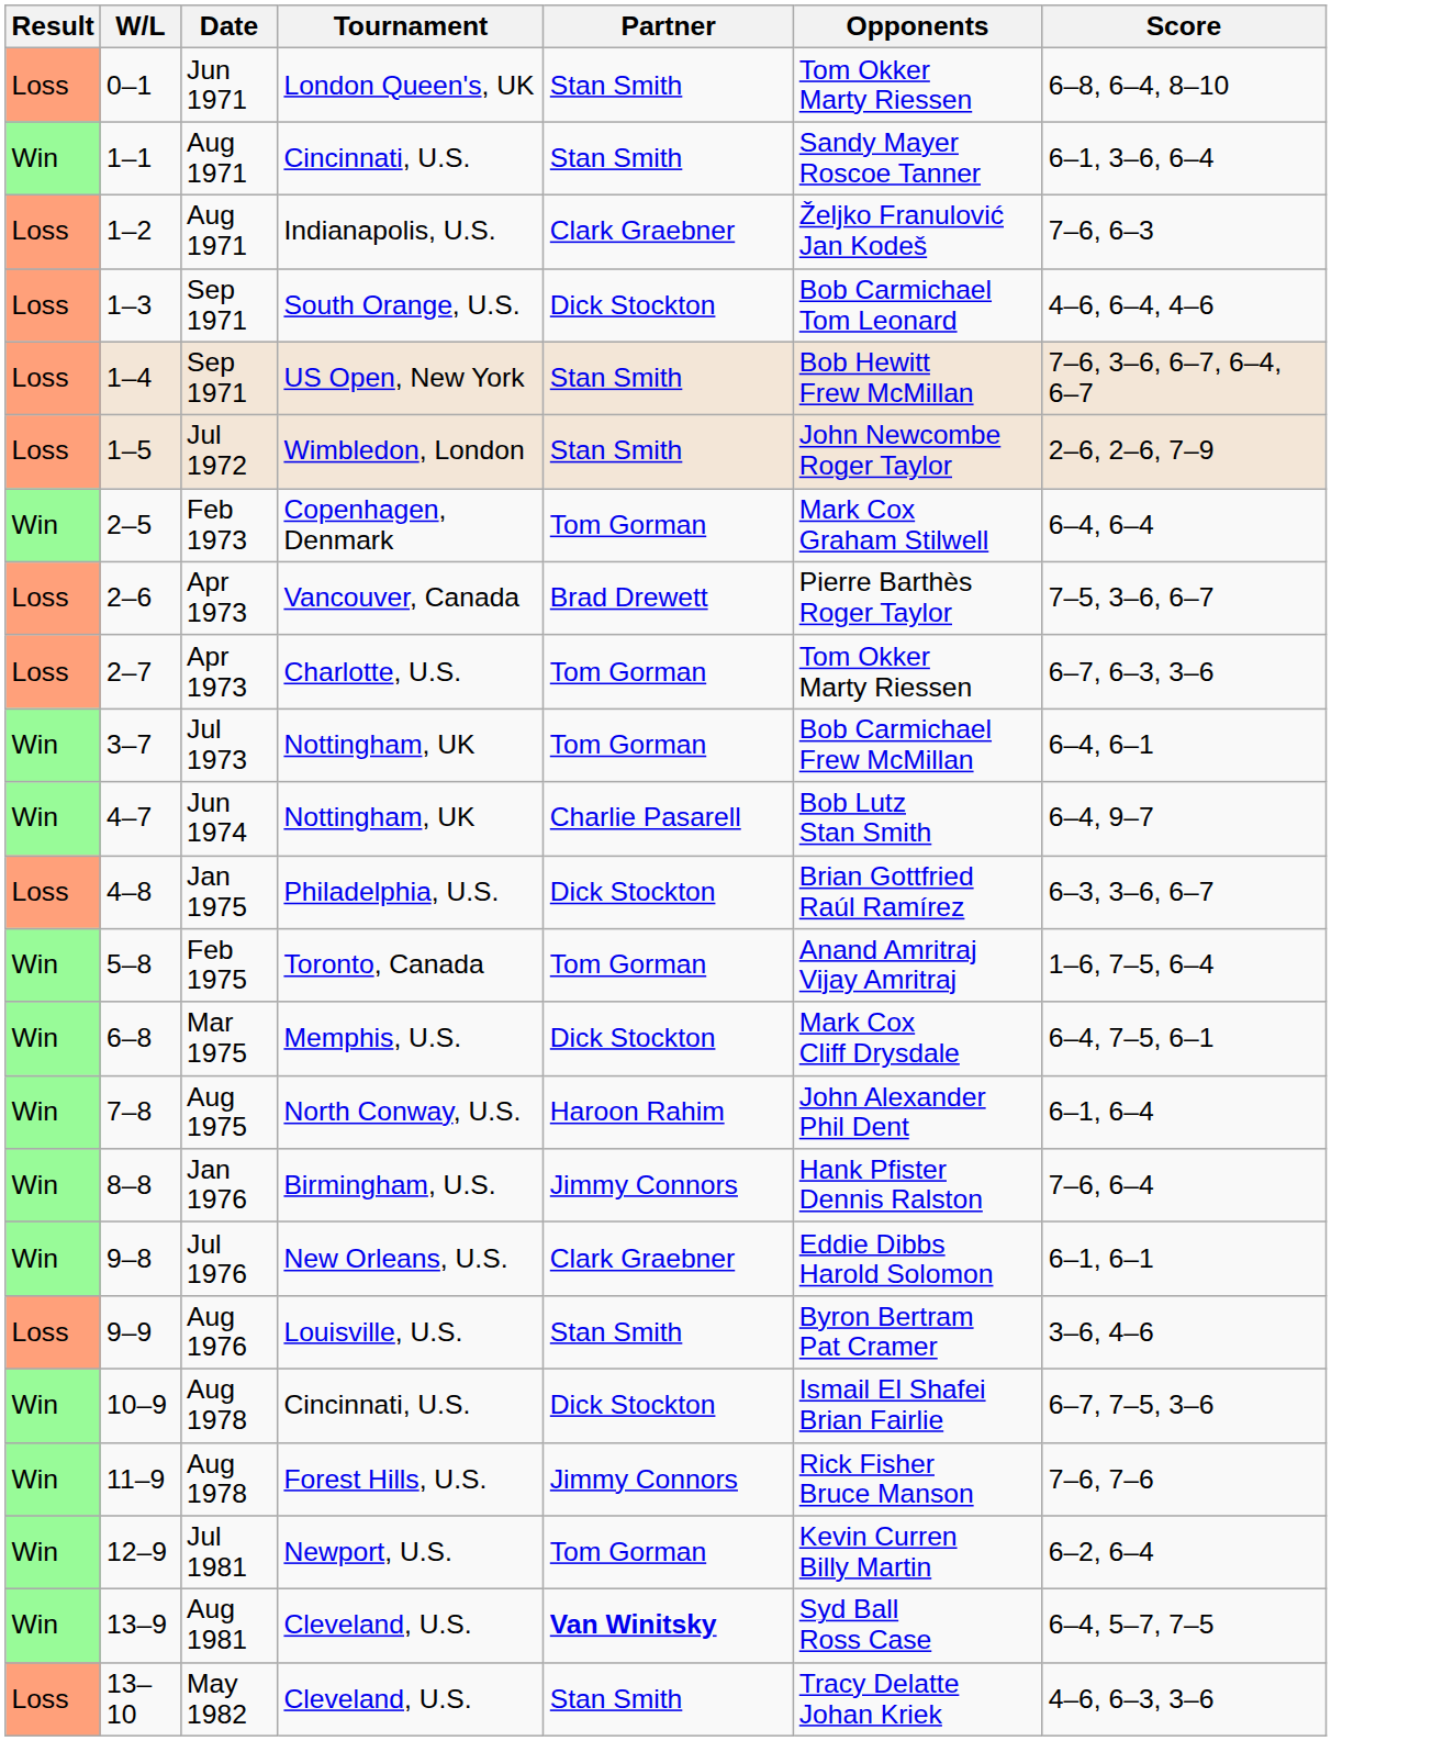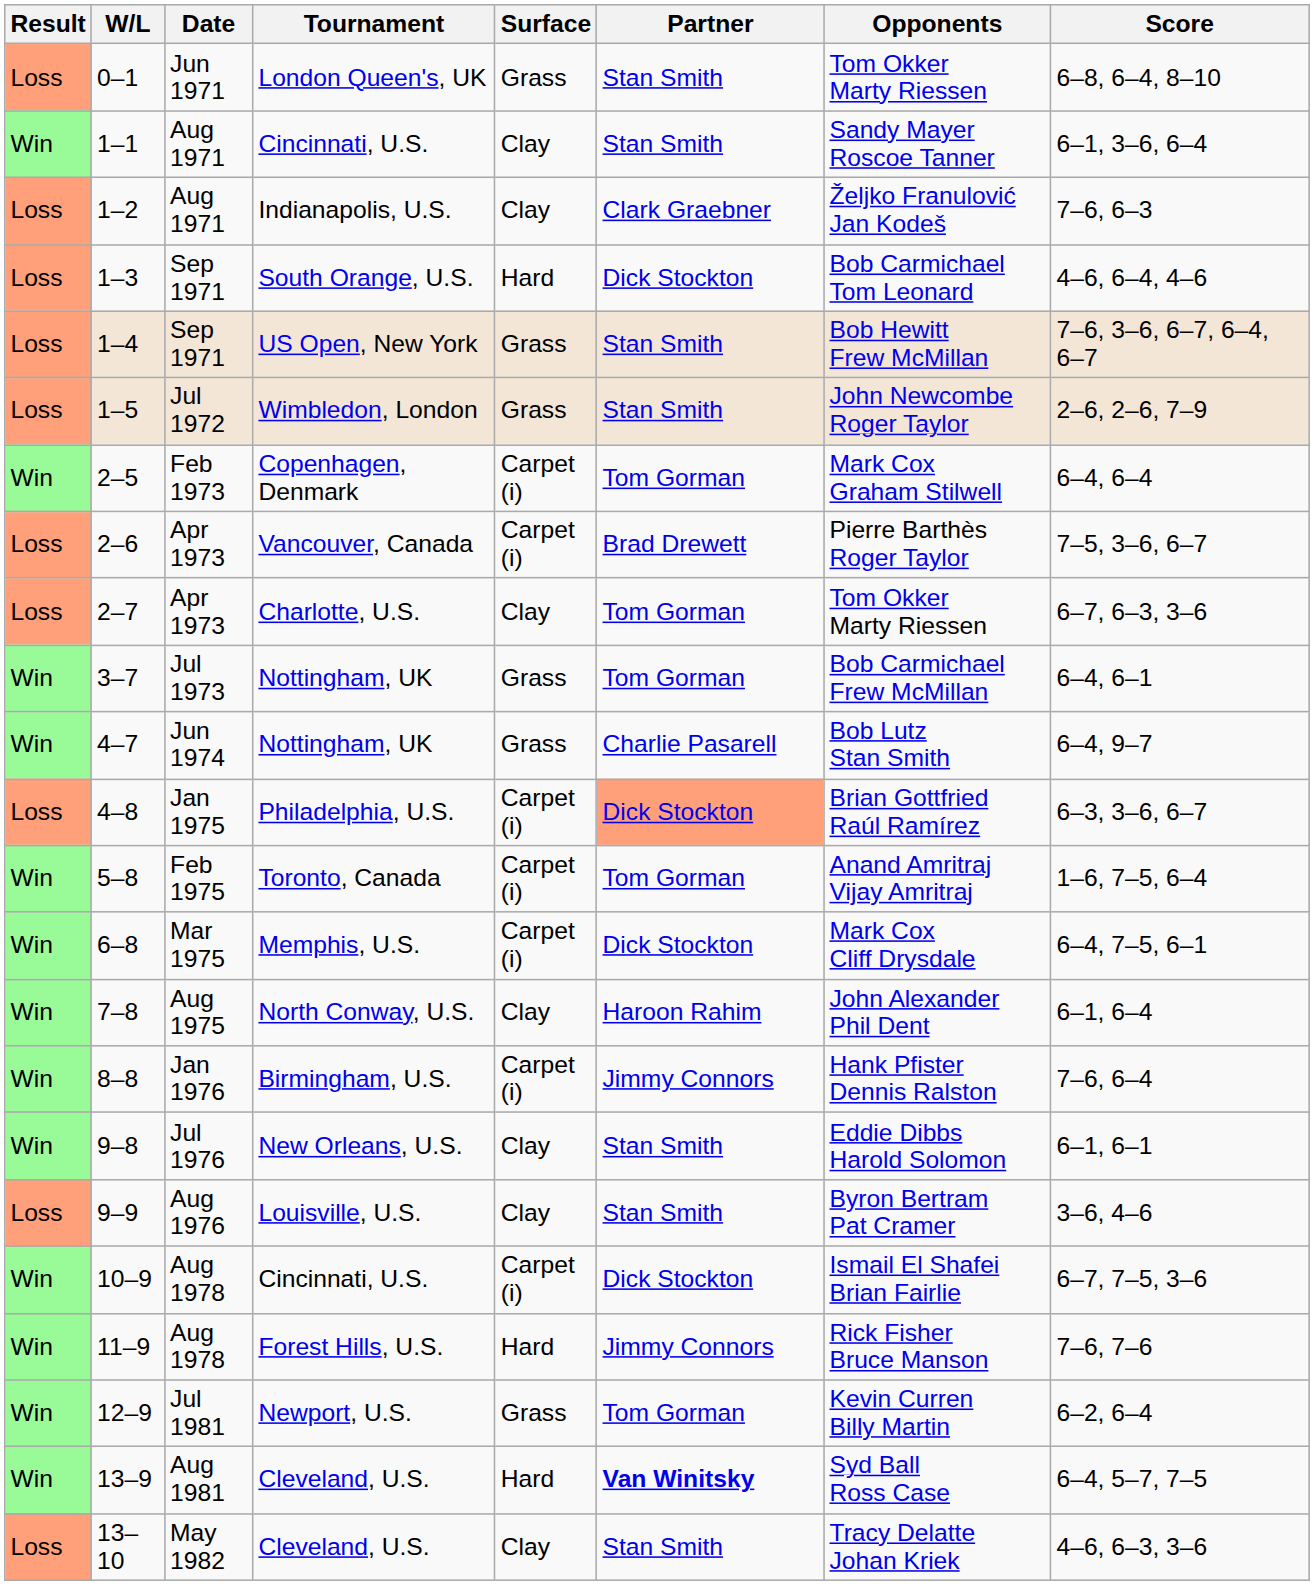+ column: Surface | Grass | Clay | Clay | Hard | Grass | Grass | Carpet (i) | Carpet (i) | Clay | Grass | Grass | Carpet (i) | Carpet (i) | Carpet (i) | Clay | Carpet (i) | Clay | Clay | Carpet (i) | Hard | Grass | Hard | Clay
4–8 | Partner: no background -> lightsalmon background
9–8 | Partner: Clark Graebner -> Stan Smith
